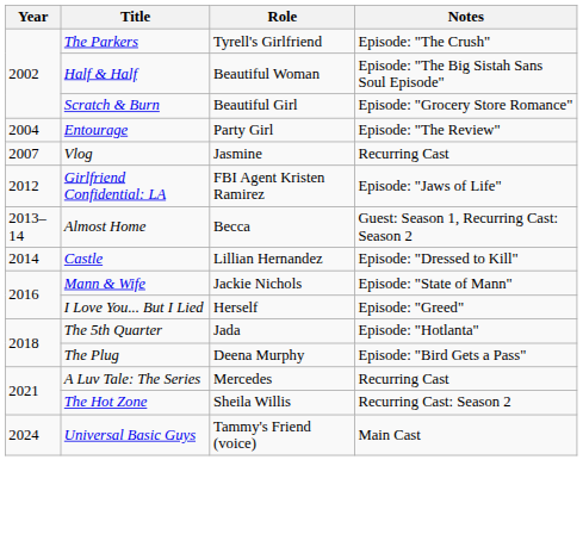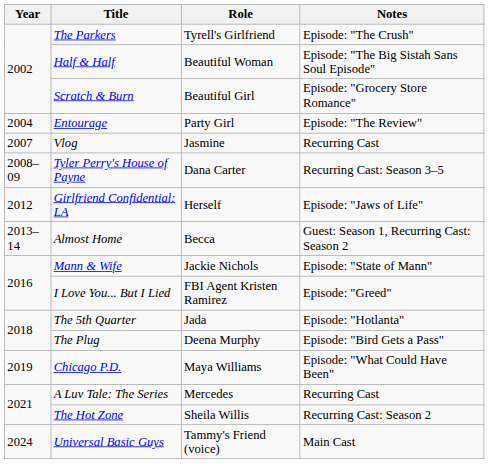+ row: 2008–09 | Tyler Perry's House of Payne | Dana Carter | Recurring Cast: Season 3–5
Girlfriend Confidential: LA | Role: FBI Agent Kristen Ramirez -> Herself
- row: 2014 | Castle | Lillian Hernandez | Episode: "Dressed to Kill"
I Love You... But I Lied | Role: Herself -> FBI Agent Kristen Ramirez
+ row: 2019 | Chicago P.D. | Maya Williams | Episode: "What Could Have Been"
